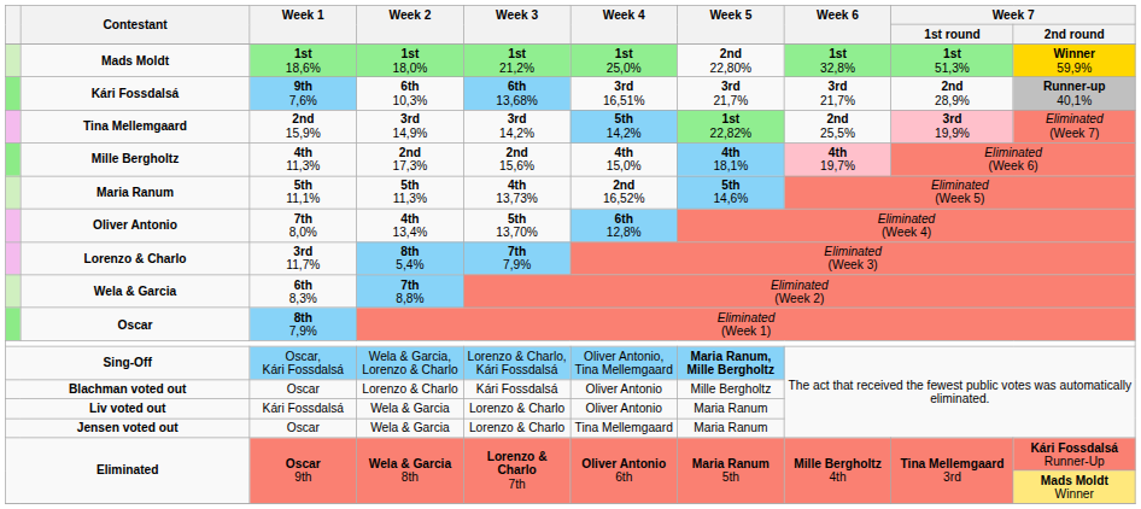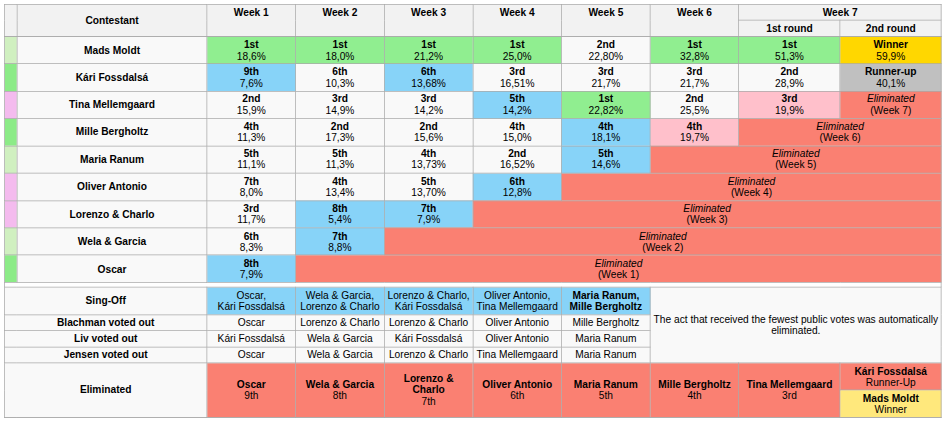Blachman voted out | Week 3: Kári Fossdalsá -> Lorenzo & Charlo
Liv voted out | Week 3: Lorenzo & Charlo -> Kári Fossdalsá
